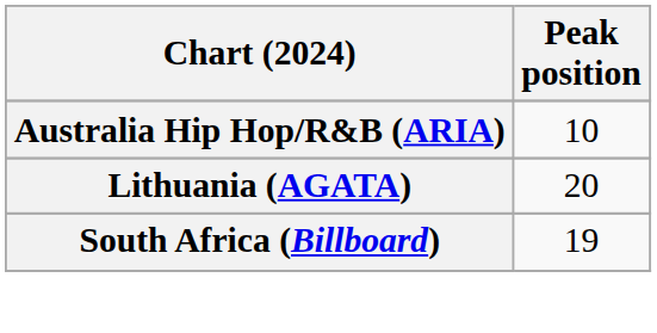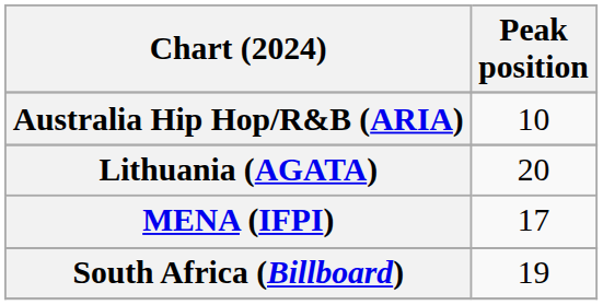+ row: MENA (IFPI) | 17
